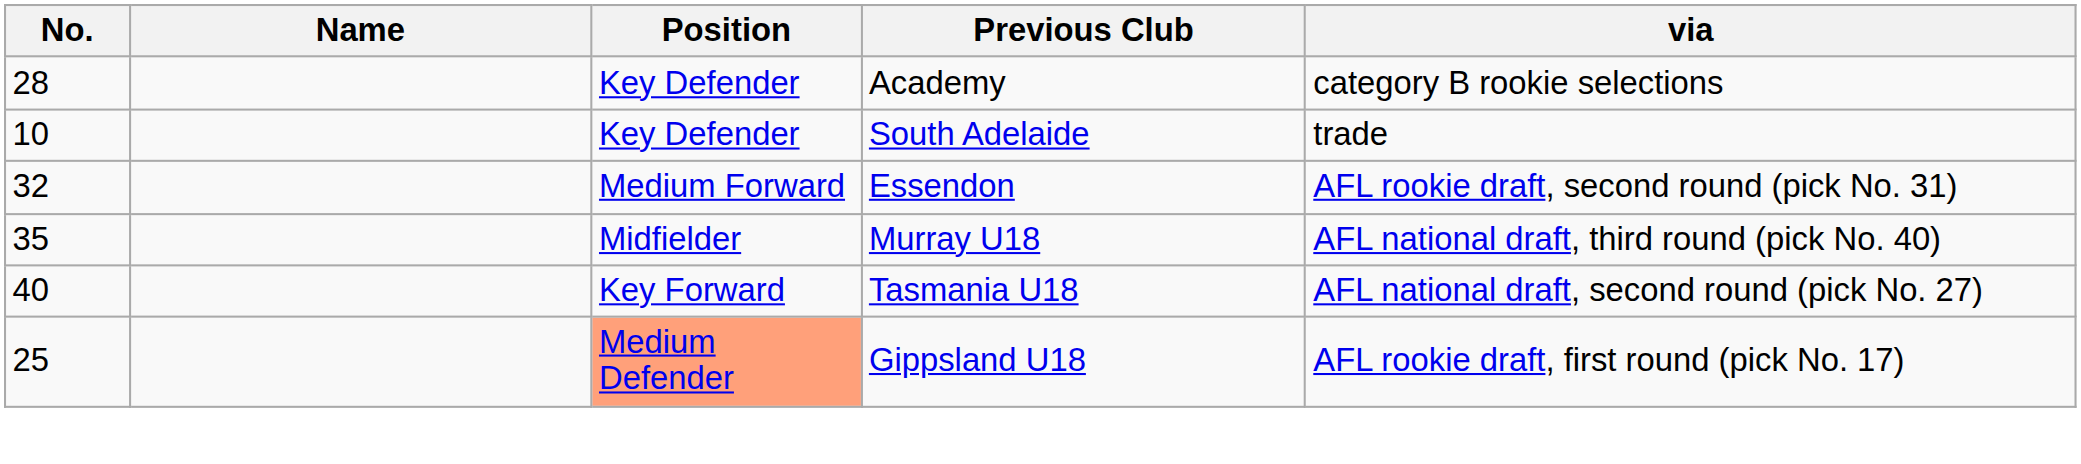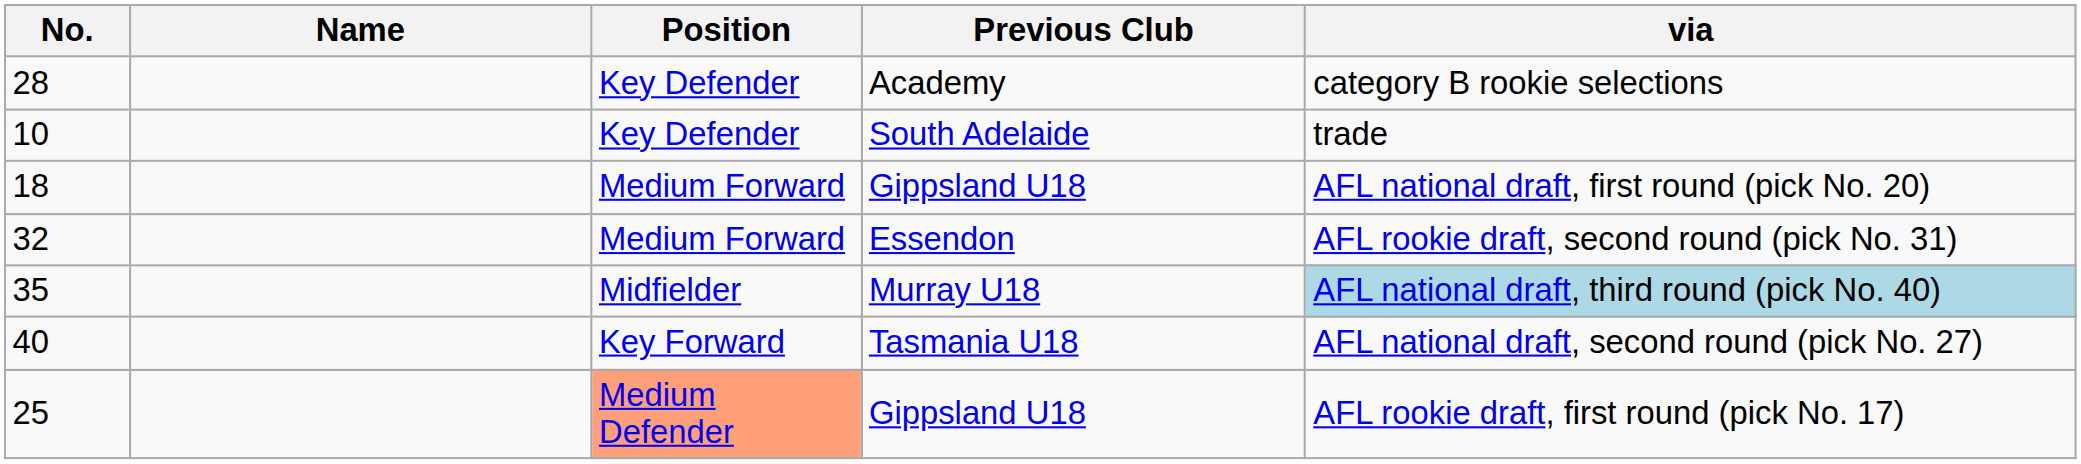+ row: 18 | Medium Forward | Gippsland U18 | AFL national draft, first round (pick No. 20)
35 | via: no background -> lightblue background
